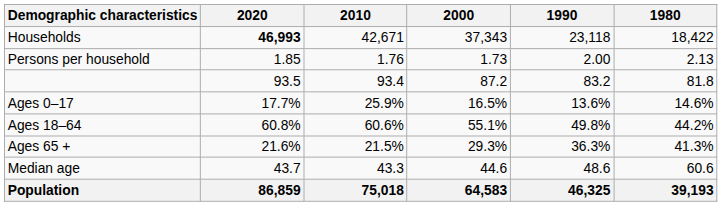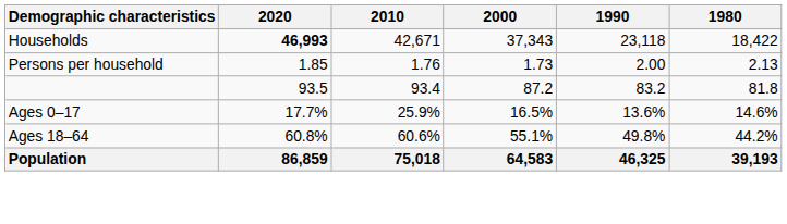- row: Ages 65 + | 21.6% | 21.5% | 29.3% | 36.3% | 41.3%
- row: Median age | 43.7 | 43.3 | 44.6 | 48.6 | 60.6
